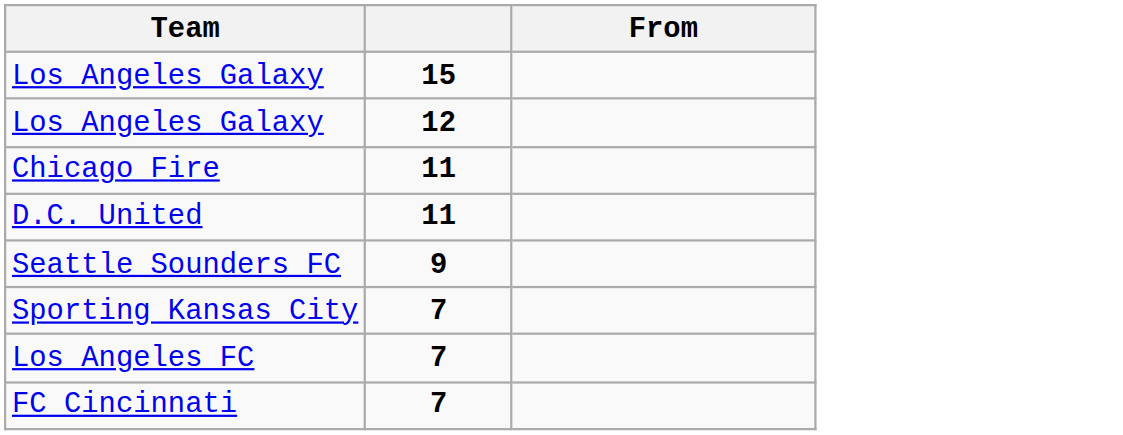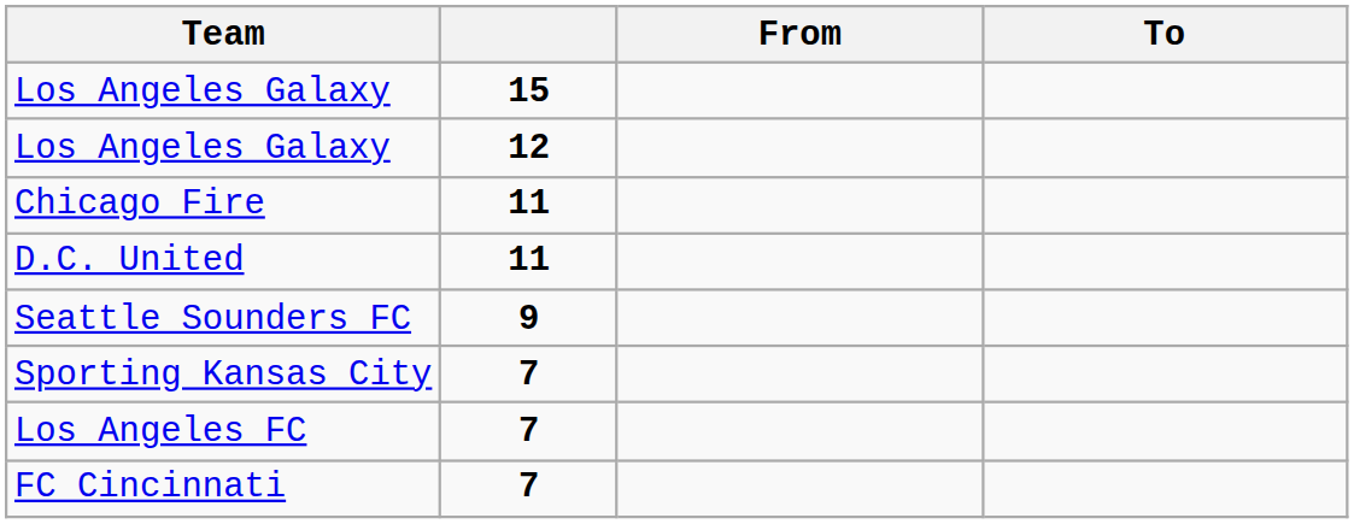+ column: To
